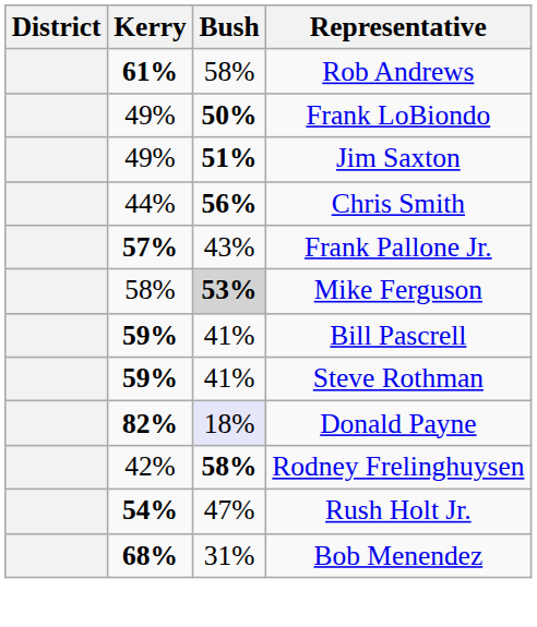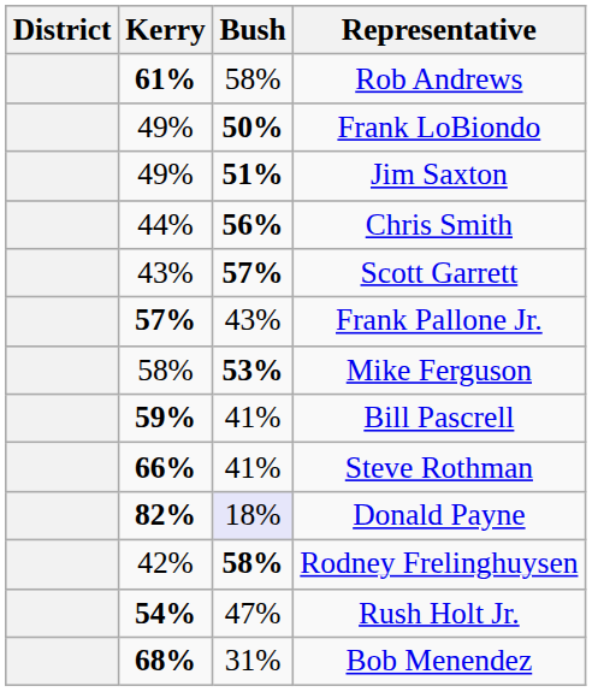+ row: 43% | 57% | Scott Garrett
Mike Ferguson | Bush: lightgrey background -> no background
Steve Rothman | Kerry: 59% -> 66%
